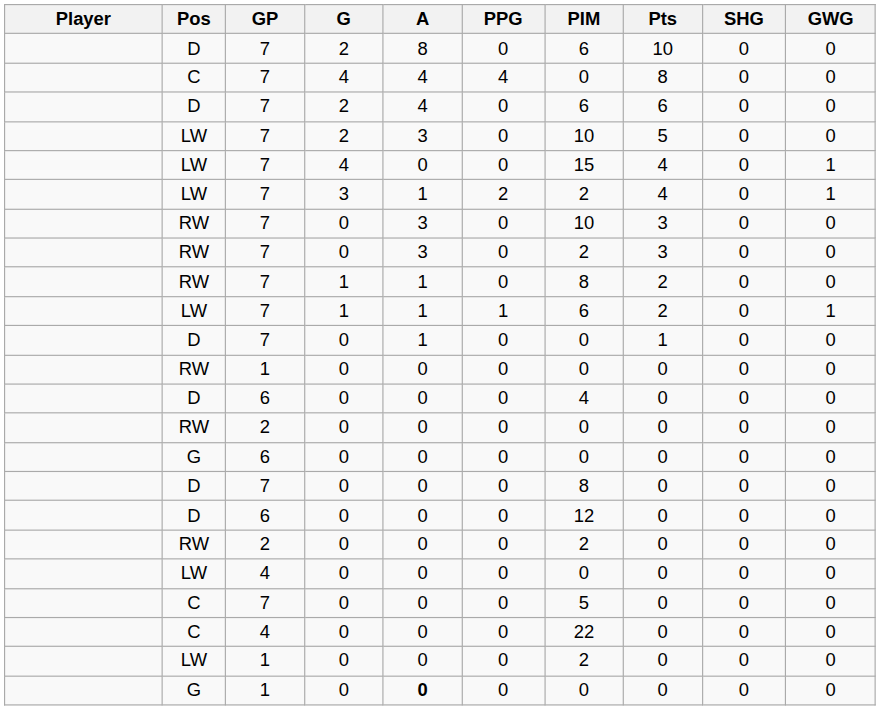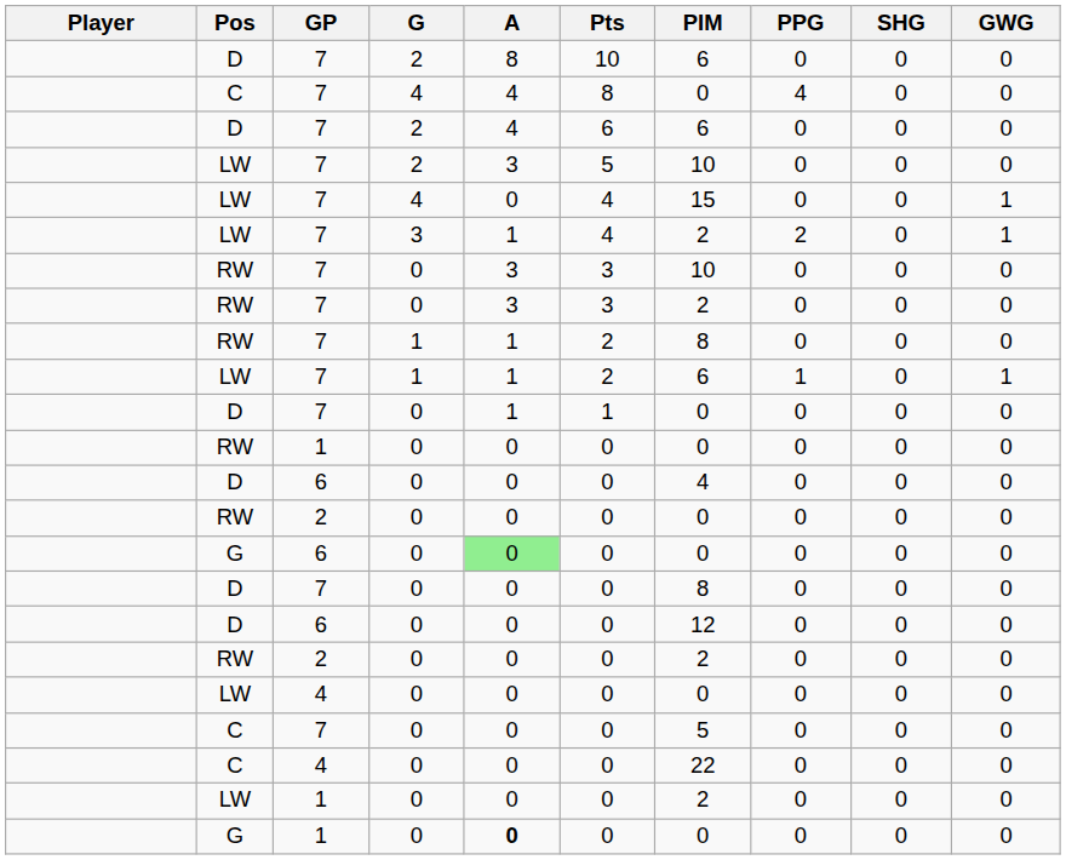columns swapped: Pts <-> PPG
G / 6 | A: no background -> lightgreen background
